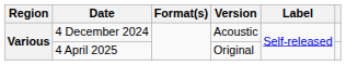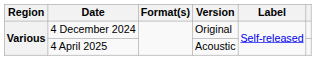4 December 2024 | Version: Acoustic -> Original
4 April 2025 | Version: Original -> Acoustic
